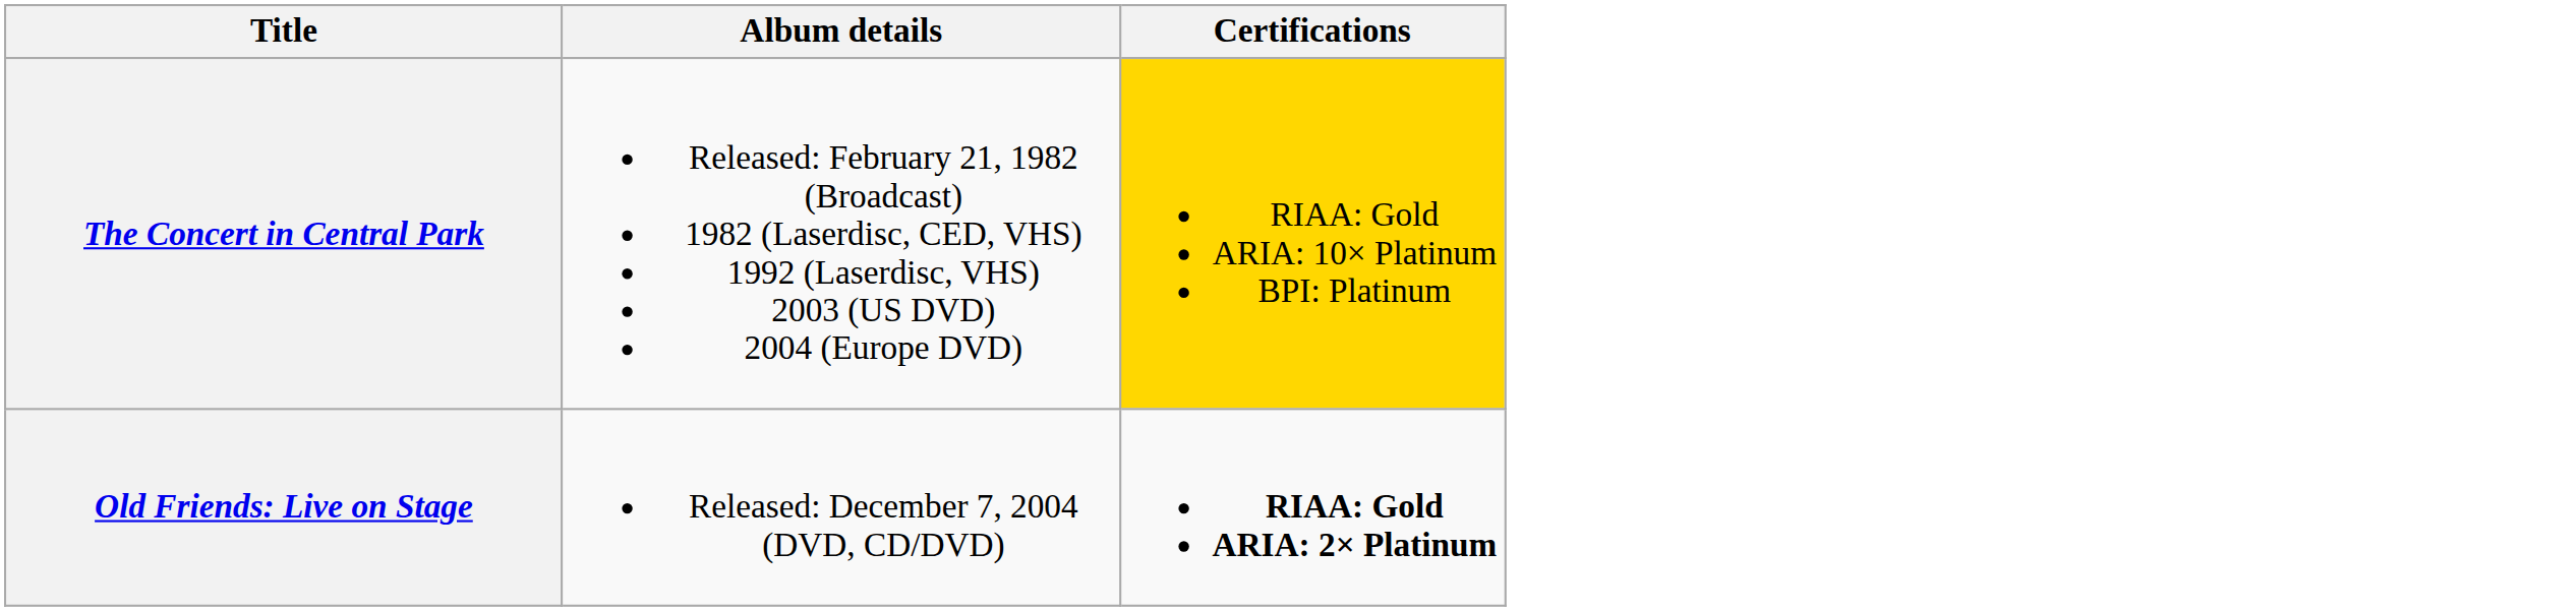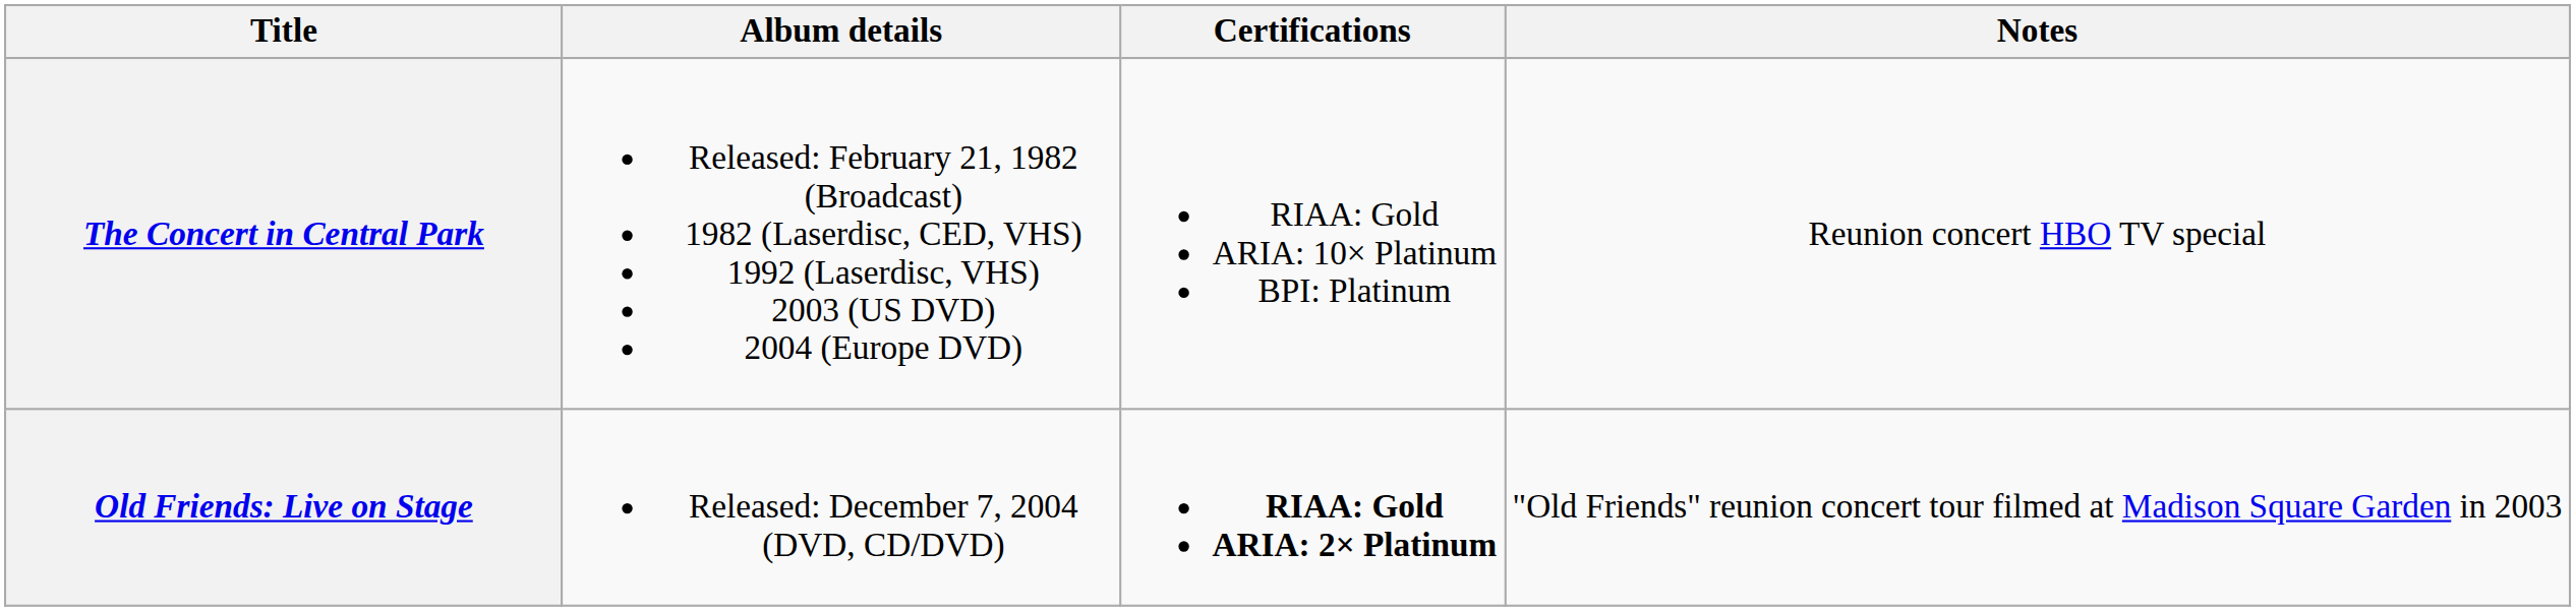+ column: Notes | Reunion concert HBO TV special | "Old Friends" reunion concert tour filmed at Madison Square Garden in 2003
The Concert in Central Park | Certifications: gold background -> no background
